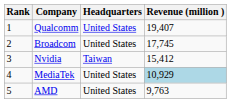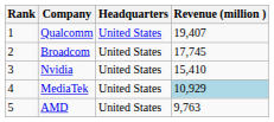Nvidia | Headquarters: Taiwan -> United States
Nvidia | Revenue (million ): 15,412 -> 15,410
